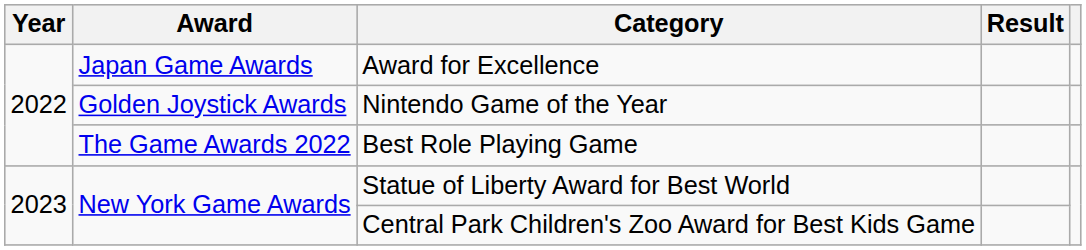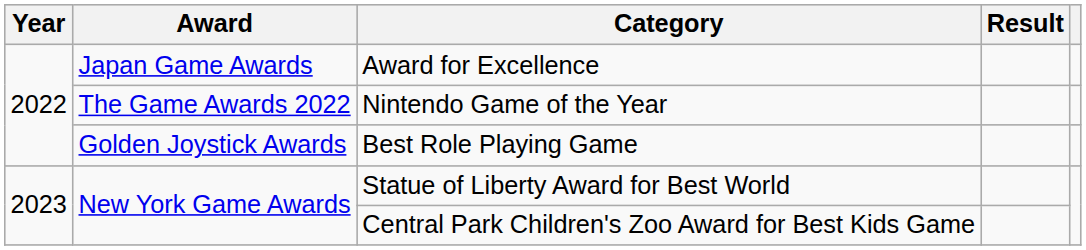Nintendo Game of the Year | Award: Golden Joystick Awards -> The Game Awards 2022
Best Role Playing Game | Award: The Game Awards 2022 -> Golden Joystick Awards
